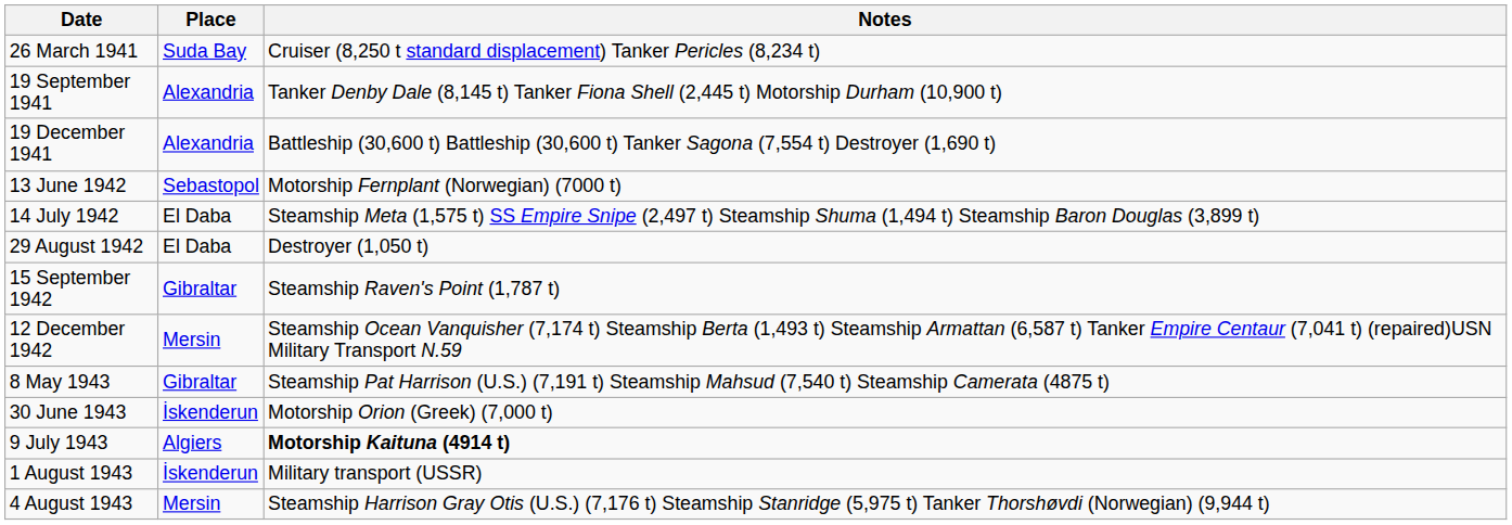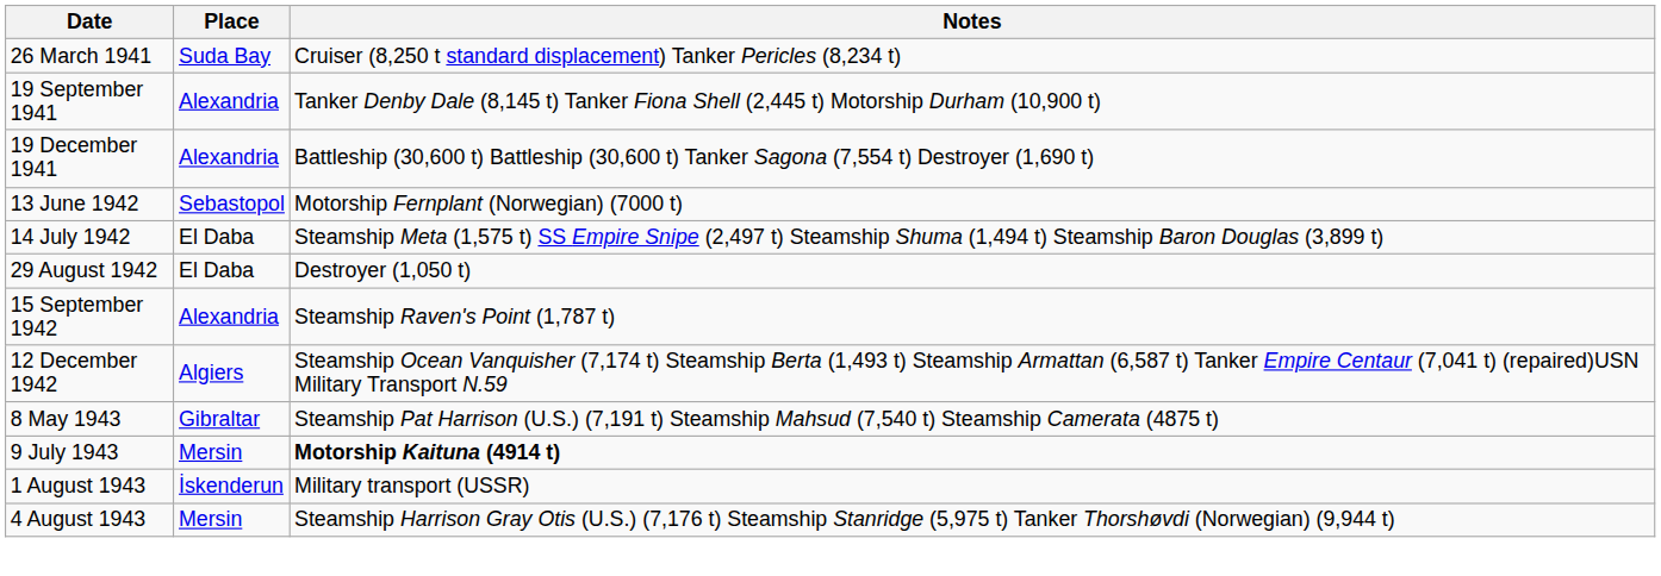15 September 1942 | Place: Gibraltar -> Alexandria
12 December 1942 | Place: Mersin -> Algiers
- row: 30 June 1943 | İskenderun | Motorship Orion (Greek) (7,000 t)
9 July 1943 | Place: Algiers -> Mersin
